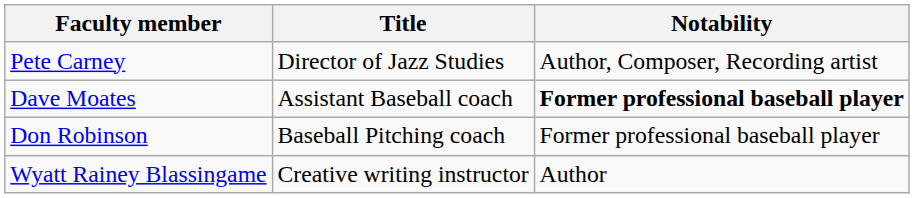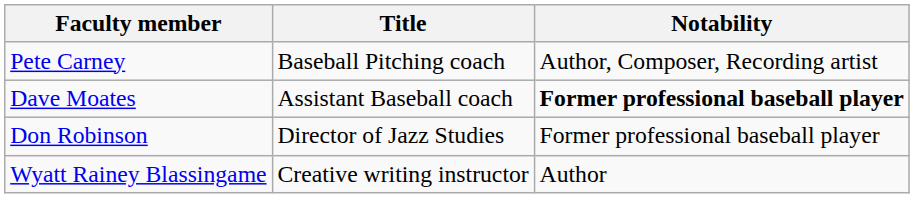Pete Carney | Title: Director of Jazz Studies -> Baseball Pitching coach
Don Robinson | Title: Baseball Pitching coach -> Director of Jazz Studies
